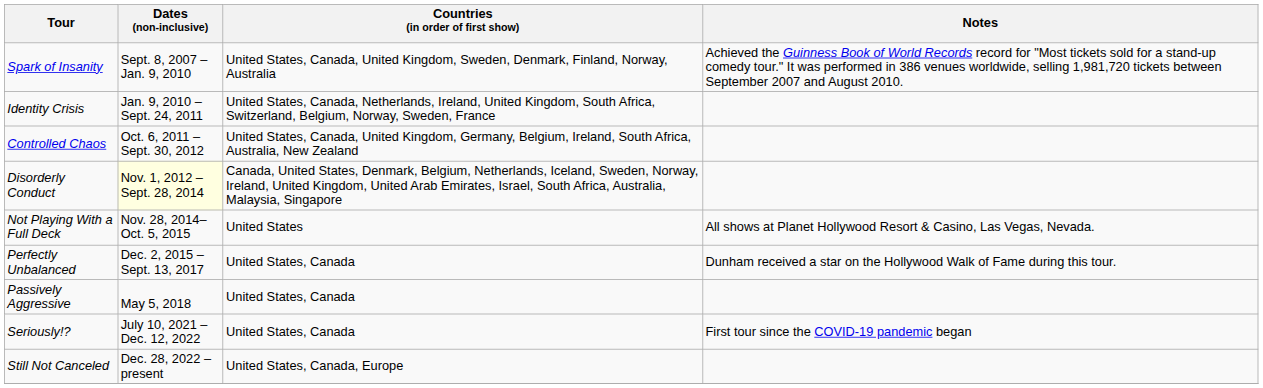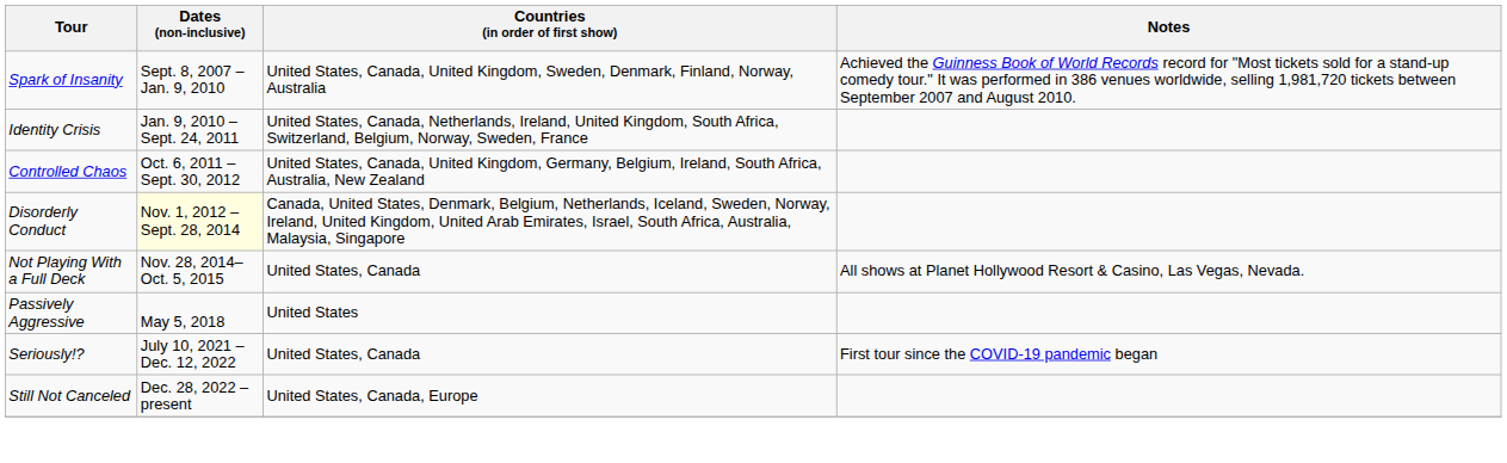Not Playing With a Full Deck | Countries (in order of first show): United States -> United States, Canada
- row: Perfectly Unbalanced | Dec. 2, 2015 – Sept. 13, 2017 | United States, Canada | Dunham received a star on the Hollywood Walk of Fame during this tour.
Passively Aggressive | Countries (in order of first show): United States, Canada -> United States
